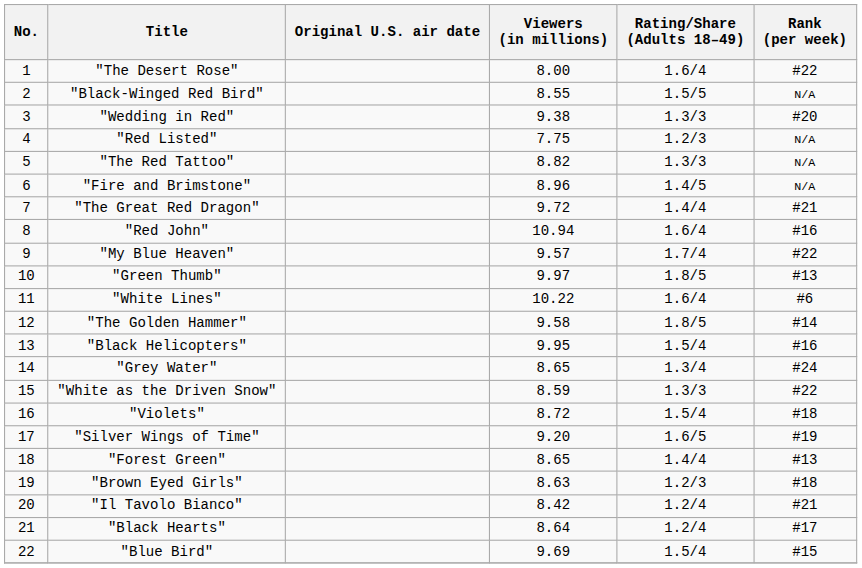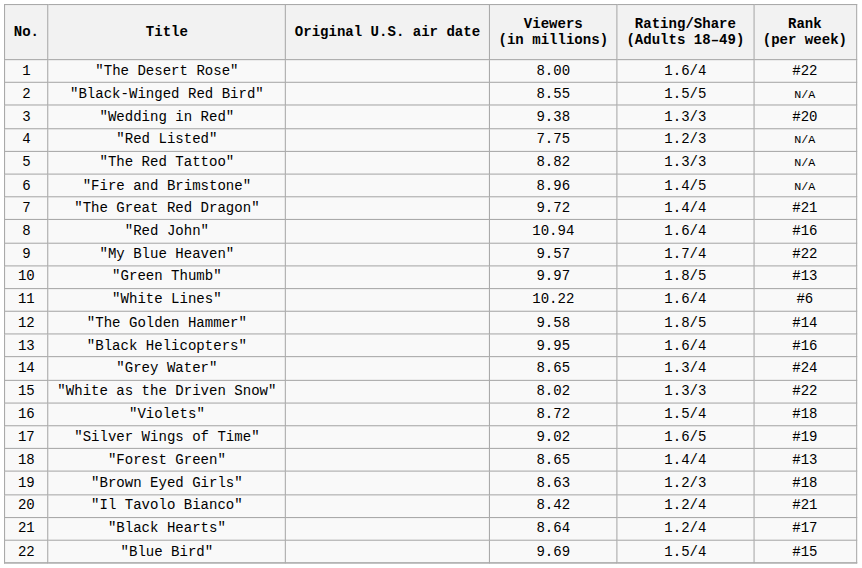"Black Helicopters" | Rating/Share (Adults 18–49): 1.5/4 -> 1.6/4
"White as the Driven Snow" | Viewers (in millions): 8.59 -> 8.02
"Silver Wings of Time" | Viewers (in millions): 9.20 -> 9.02
